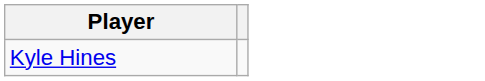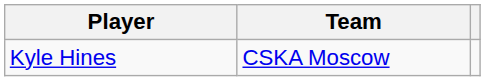+ column: Team | CSKA Moscow
